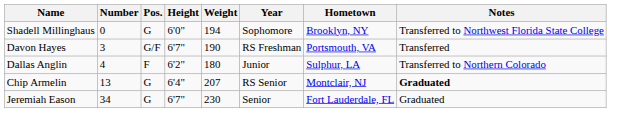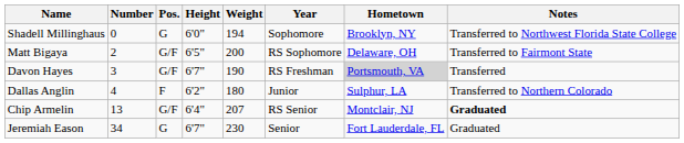+ row: Matt Bigaya | 2 | G/F | 6'5" | 200 | RS Sophomore | Delaware, OH | Transferred to Fairmont State
Davon Hayes | Hometown: no background -> lightgrey background
Chip Armelin | Pos.: G -> G/F
